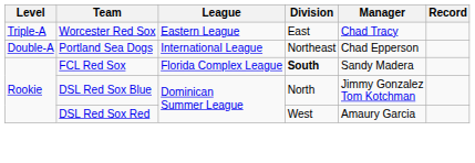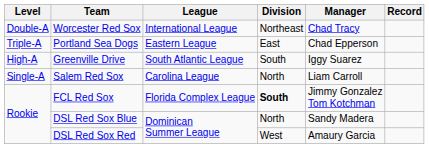Worcester Red Sox | Level: Triple-A -> Double-A
Worcester Red Sox | League: Eastern League -> International League
Worcester Red Sox | Division: East -> Northeast
Portland Sea Dogs | Level: Double-A -> Triple-A
Portland Sea Dogs | League: International League -> Eastern League
Portland Sea Dogs | Division: Northeast -> East
+ row: High-A | Greenville Drive | South Atlantic League | South | Iggy Suarez
+ row: Single-A | Salem Red Sox | Carolina League | North | Liam Carroll
FCL Red Sox | Manager: Sandy Madera -> Jimmy Gonzalez Tom Kotchman
DSL Red Sox Blue | Manager: Jimmy Gonzalez Tom Kotchman -> Sandy Madera
